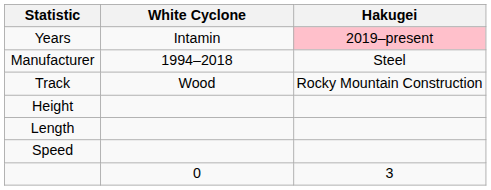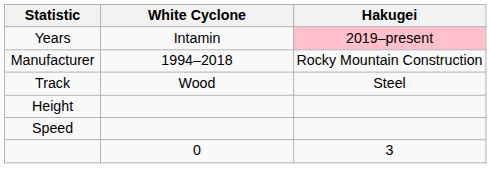Manufacturer | Hakugei: Steel -> Rocky Mountain Construction
Track | Hakugei: Rocky Mountain Construction -> Steel
- row: Length
